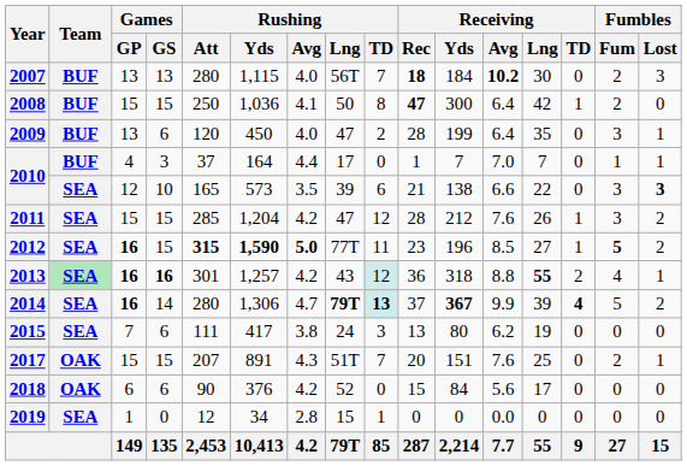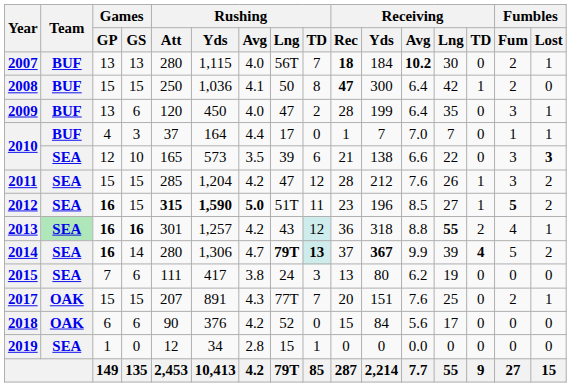2007 | Fumbles / Lost: 3 -> 1
2012 | Rushing / Lng: 77T -> 51T
2017 | Rushing / Lng: 51T -> 77T
